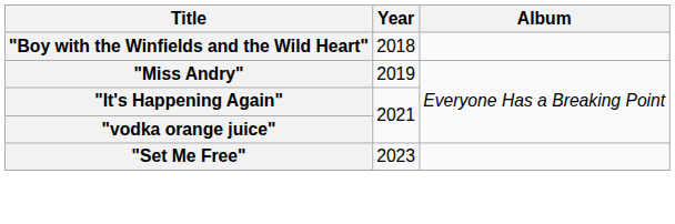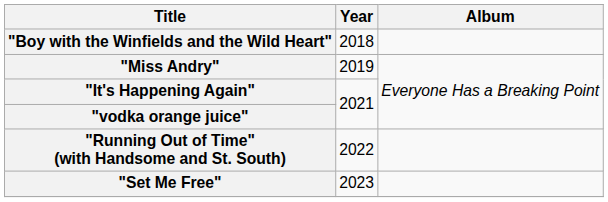+ row: "Running Out of Time" (with Handsome and St. South) | 2022
